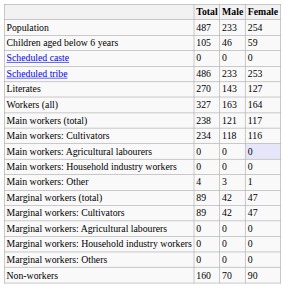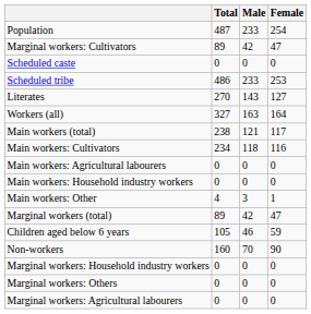rows swapped: Children aged below 6 years <-> Marginal workers: Cultivators
Main workers: Agricultural labourers | Female: lavender background -> no background
rows swapped: Marginal workers: Agricultural labourers <-> Non-workers
